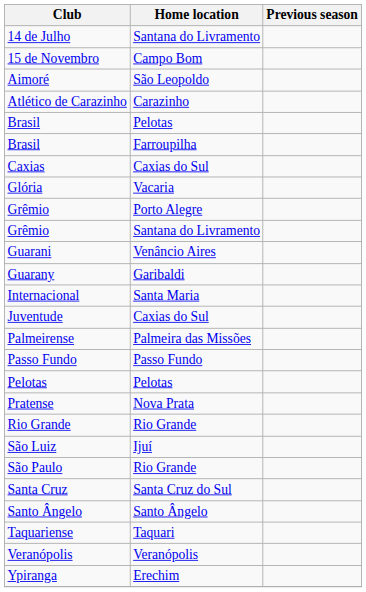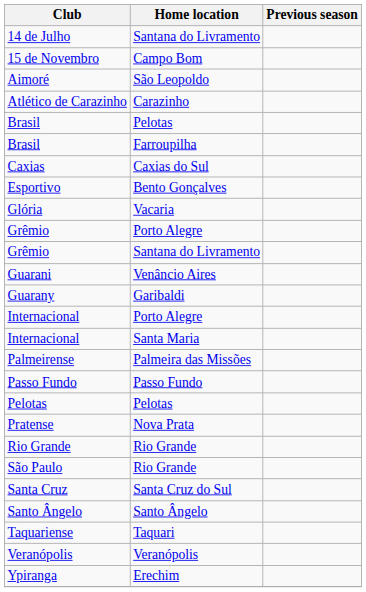+ row: Esportivo | Bento Gonçalves
+ row: Internacional | Porto Alegre
- row: Juventude | Caxias do Sul
- row: São Luiz | Ijuí
